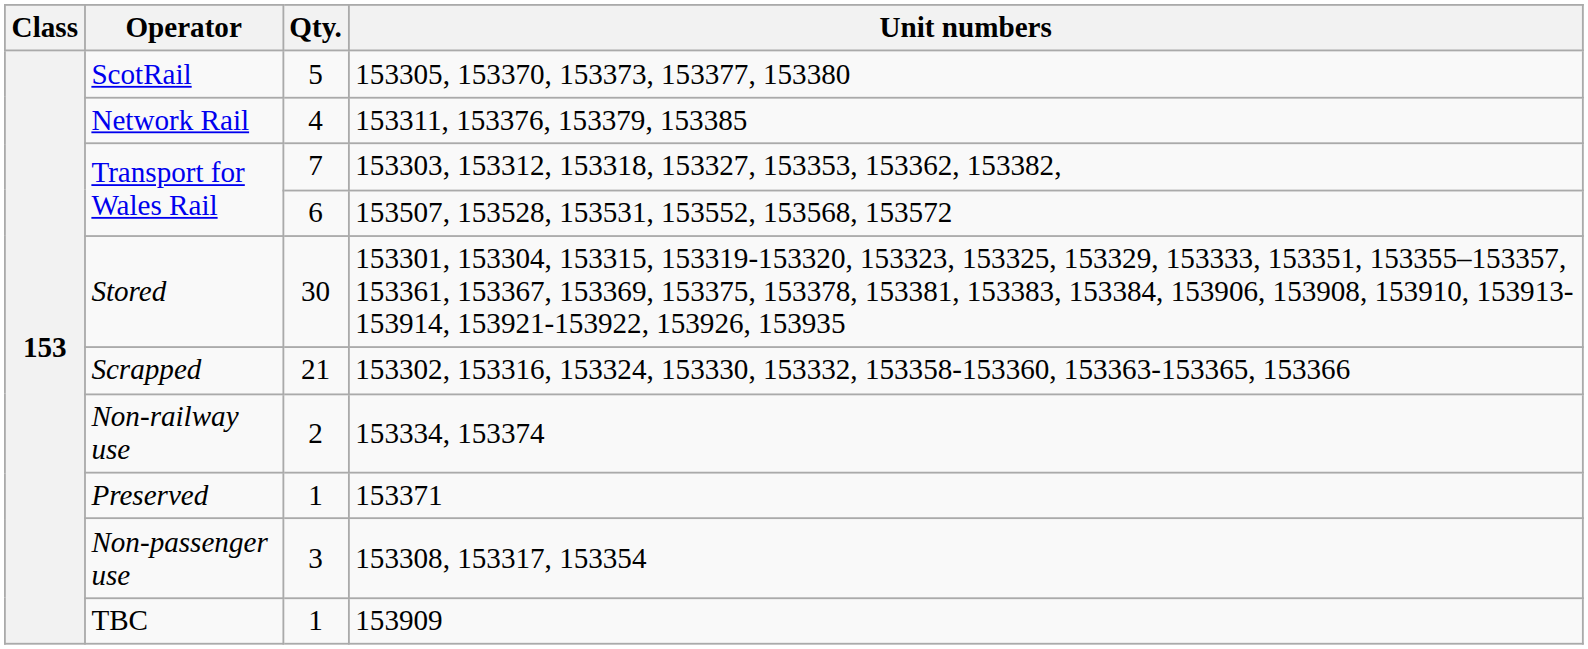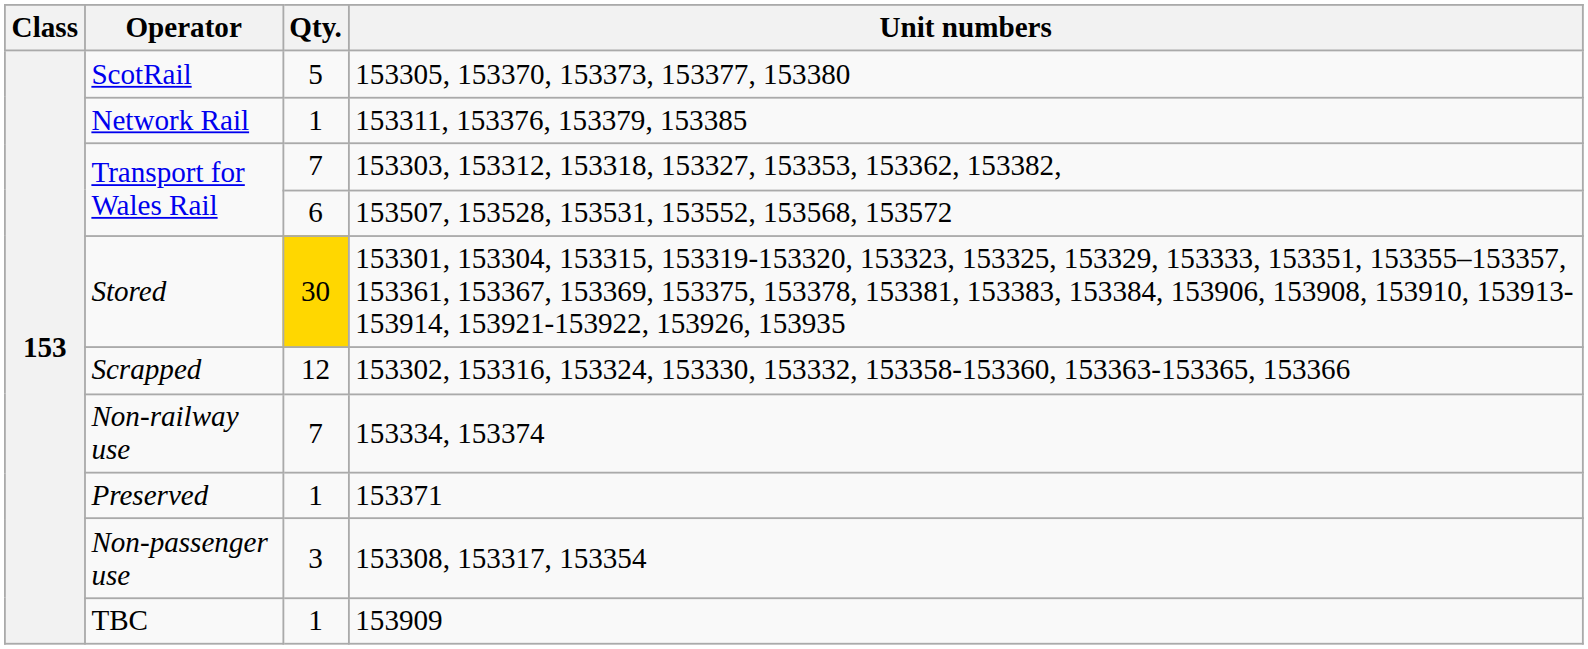Network Rail | Qty.: 4 -> 1
Stored | Qty.: no background -> gold background
Scrapped | Qty.: 21 -> 12
Non-railway use | Qty.: 2 -> 7
